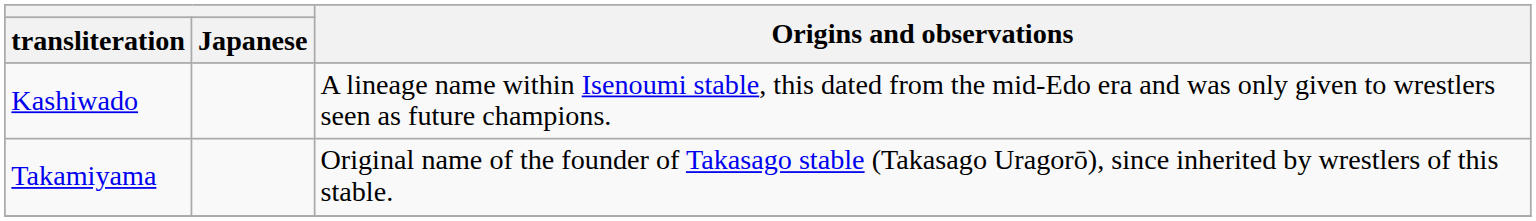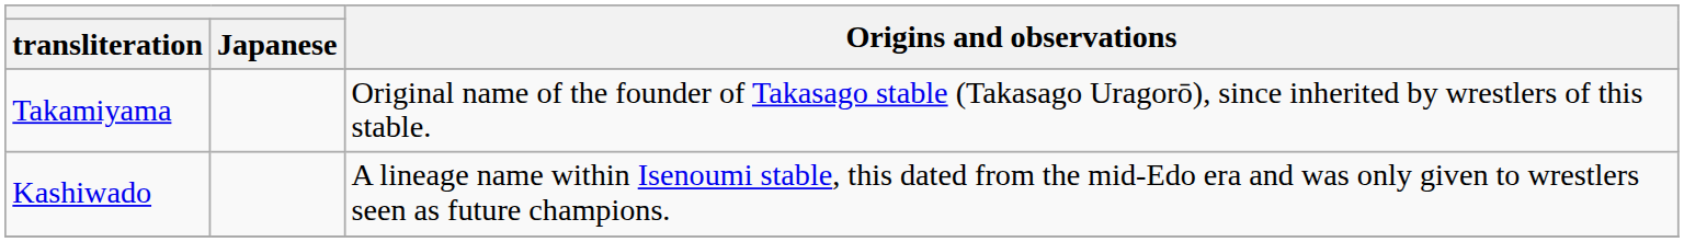rows swapped: Kashiwado <-> Takamiyama
